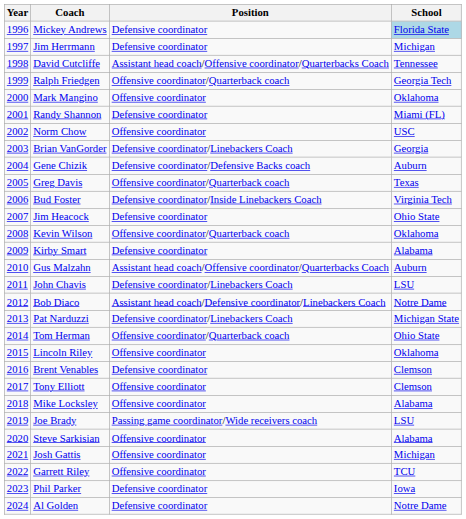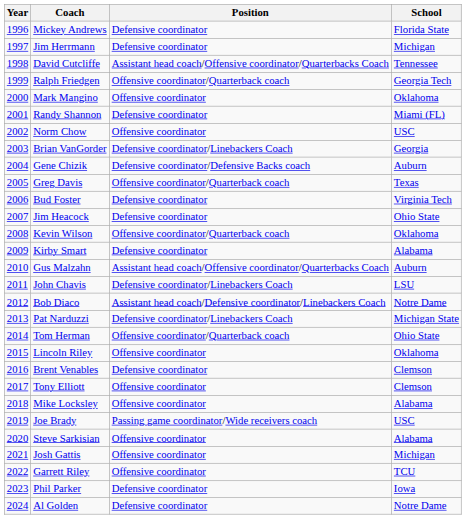Mickey Andrews | School: lightblue background -> no background
Bud Foster | Position: Defensive coordinator/Inside Linebackers Coach -> Defensive coordinator
Joe Brady | School: LSU -> USC
